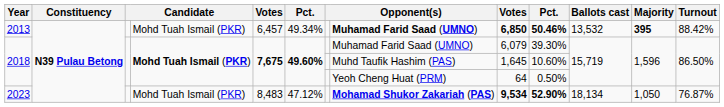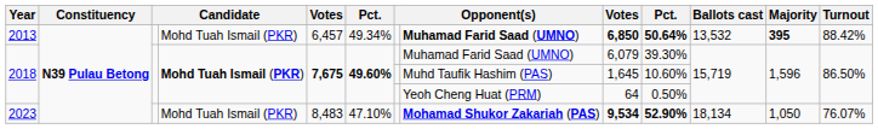2013 | column 10: 50.46% -> 50.64%
2023 | column 6: 47.12% -> 47.10%
2023 | Turnout: 76.87% -> 76.07%
